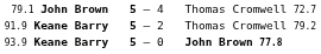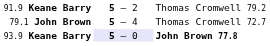rows swapped: 79.1 John Brown <-> 91.9 Keane Barry
93.9 Keane Barry | column 2: no background -> lavender background
